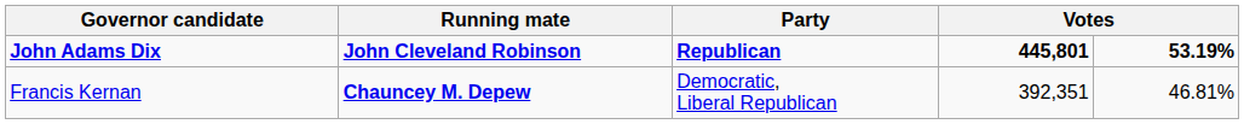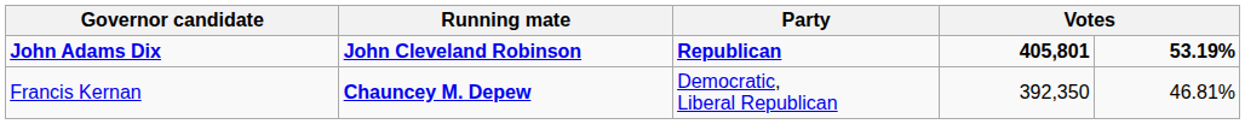John Adams Dix | column 4: 445,801 -> 405,801
Francis Kernan | column 4: 392,351 -> 392,350
